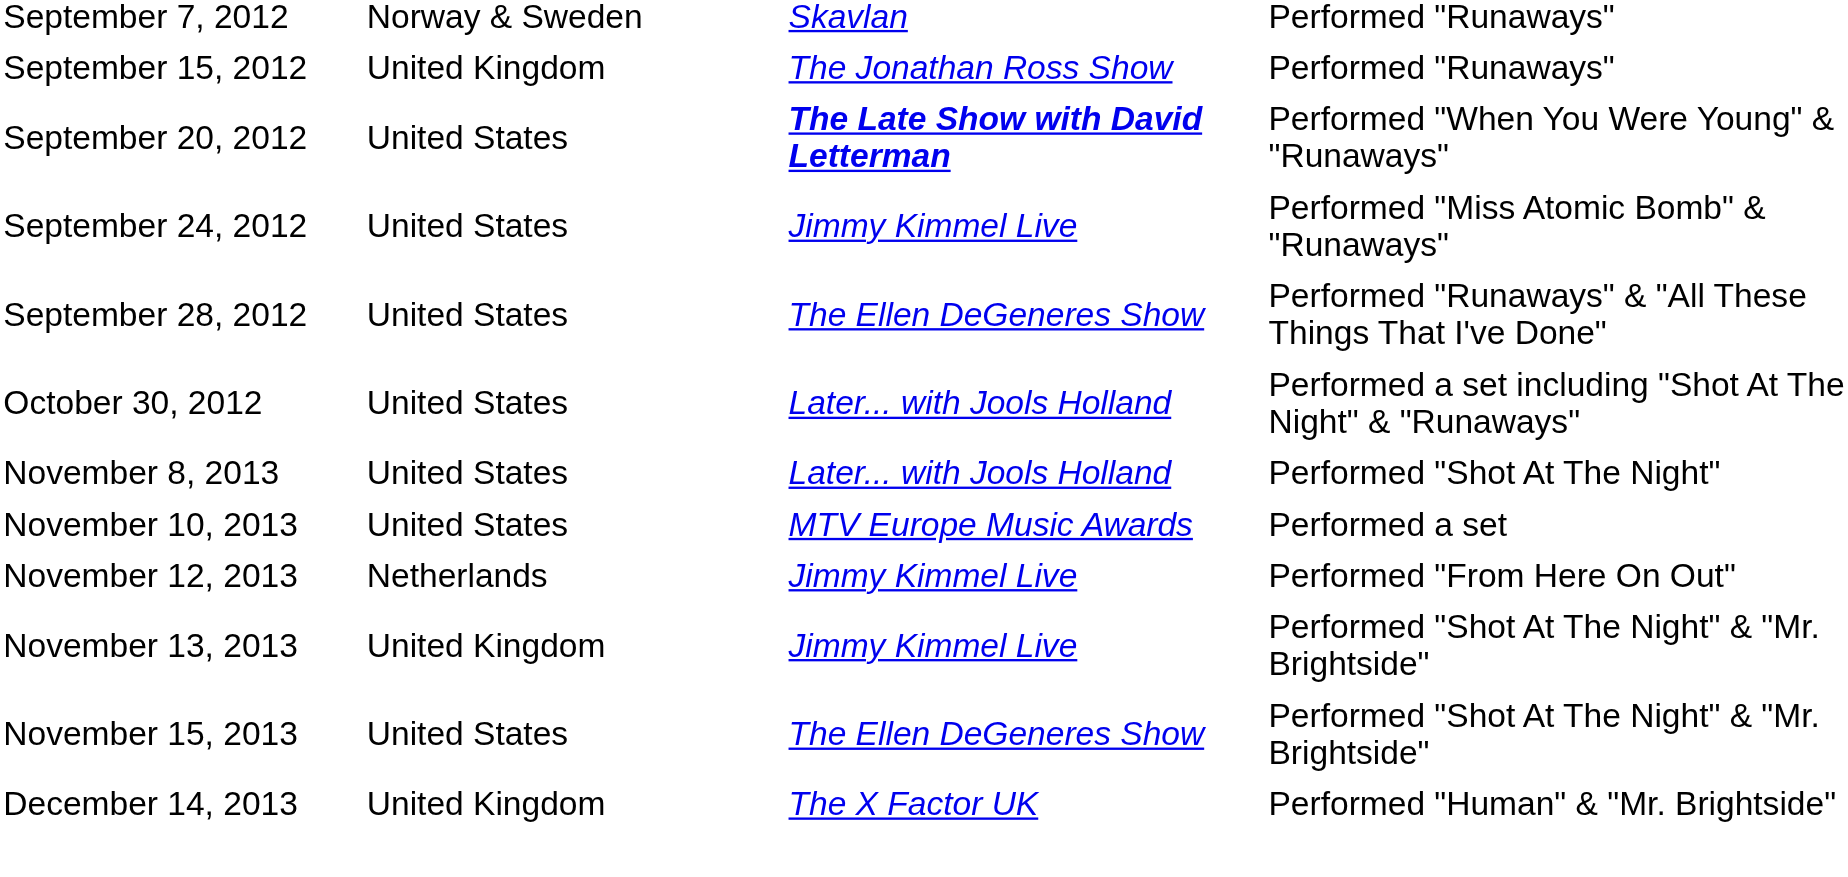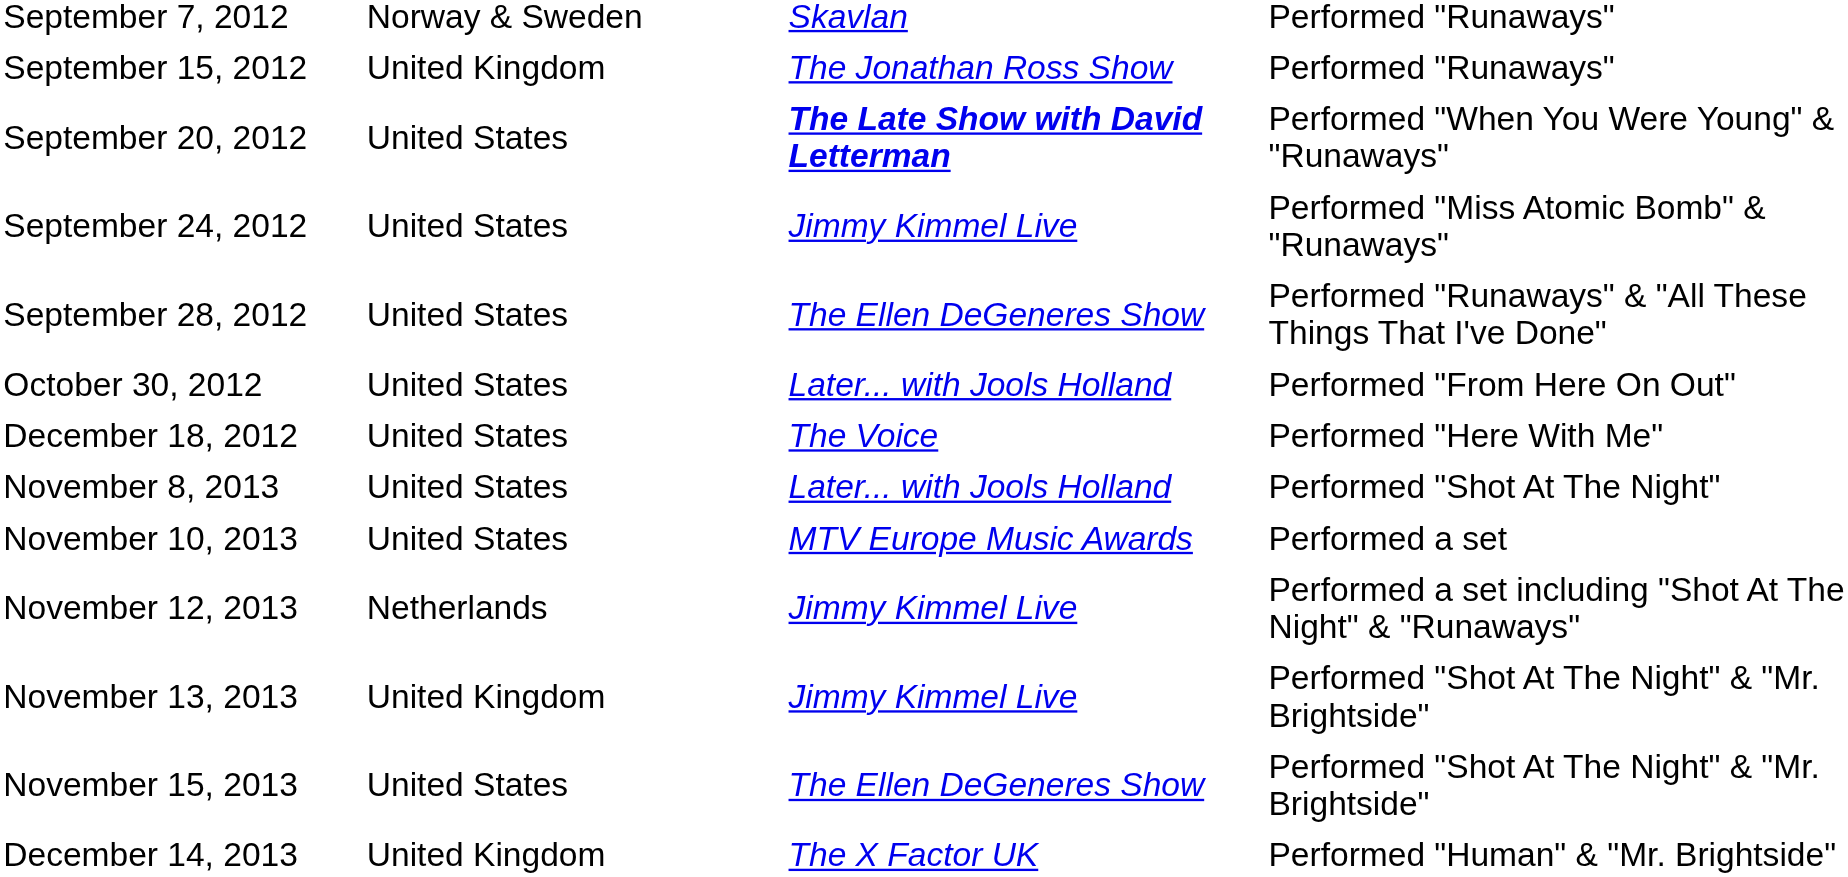October 30, 2012 | column 4: Performed a set including "Shot At The Night" & "Runaways" -> Performed "From Here On Out"
+ row: December 18, 2012 | United States | The Voice | Performed "Here With Me"
November 12, 2013 | column 4: Performed "From Here On Out" -> Performed a set including "Shot At The Night" & "Runaways"
